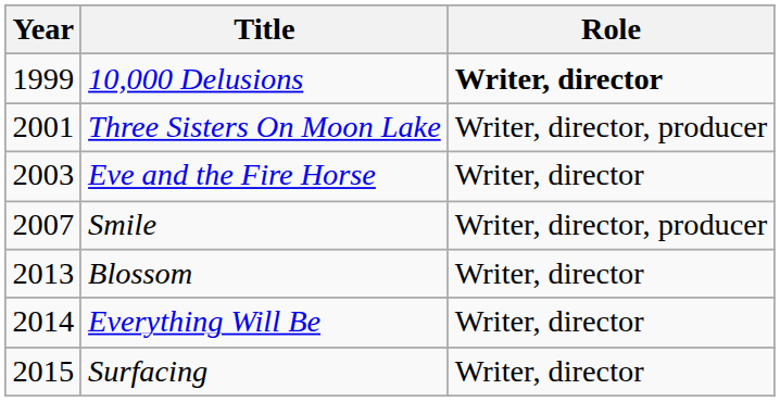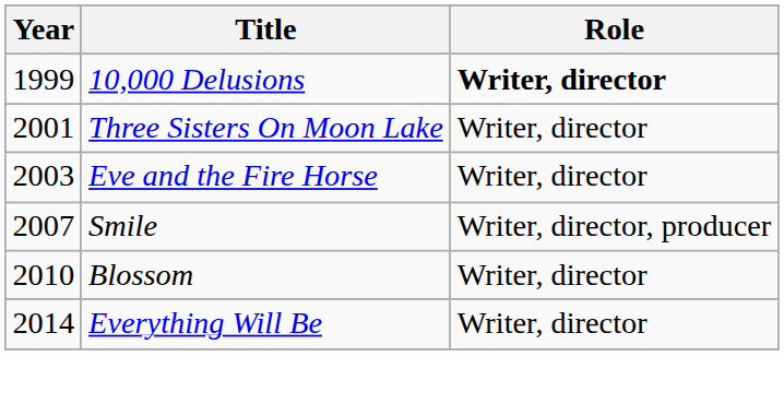Three Sisters On Moon Lake | Role: Writer, director, producer -> Writer, director
Blossom | Year: 2013 -> 2010
- row: 2015 | Surfacing | Writer, director
